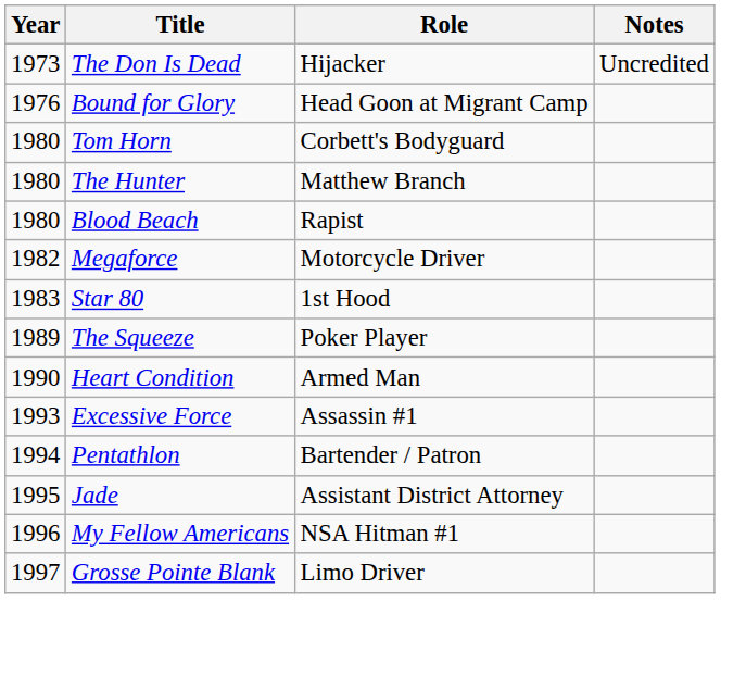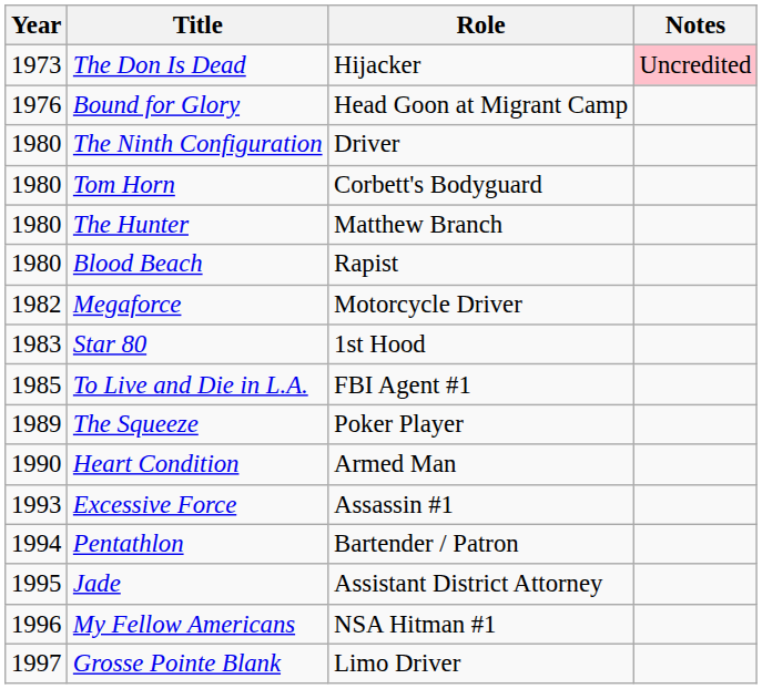The Don Is Dead | Notes: no background -> pink background
+ row: 1980 | The Ninth Configuration | Driver
+ row: 1985 | To Live and Die in L.A. | FBI Agent #1
